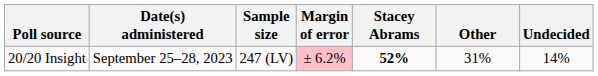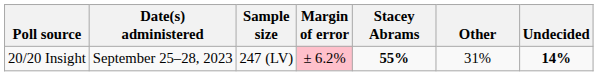20/20 Insight | Stacey Abrams: 52% -> 55%
20/20 Insight | Undecided: normal -> bold
